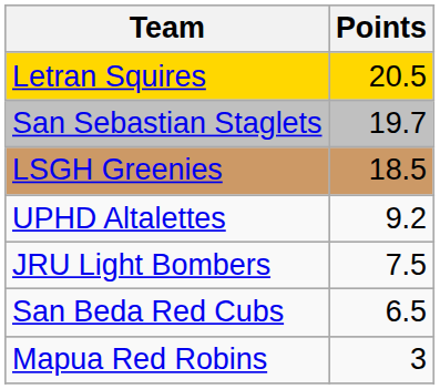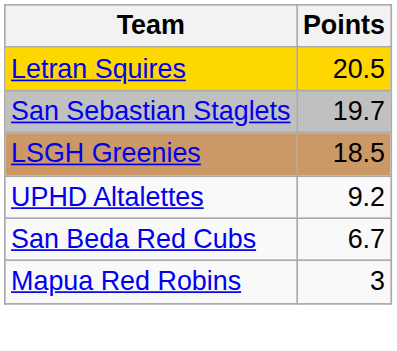- row: JRU Light Bombers | 7.5
San Beda Red Cubs | Points: 6.5 -> 6.7
